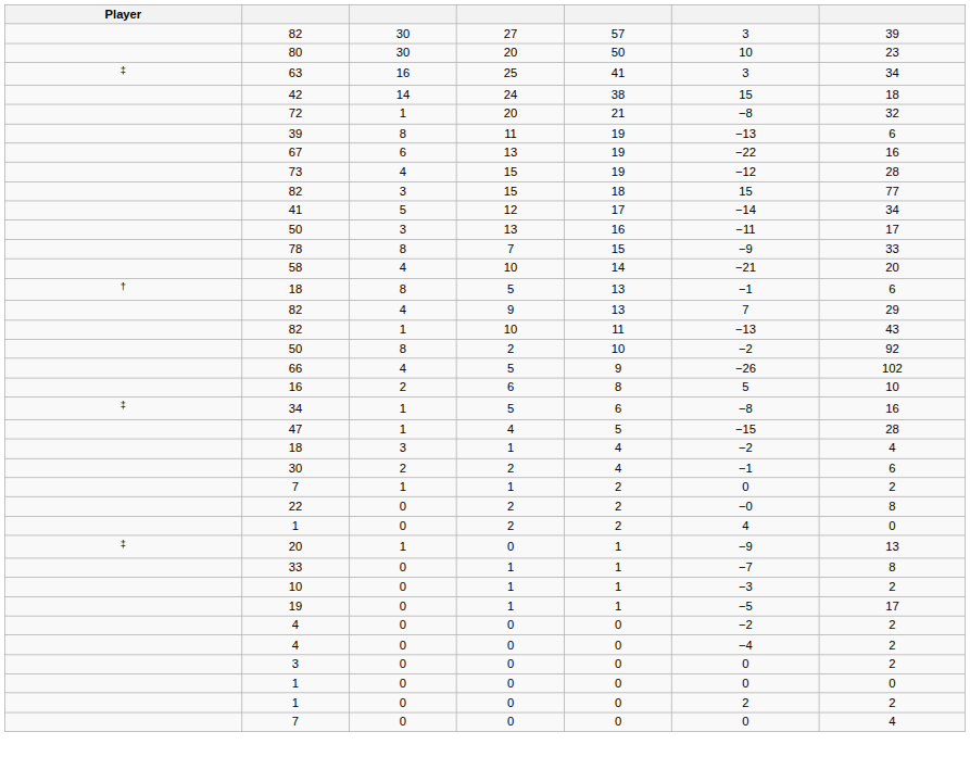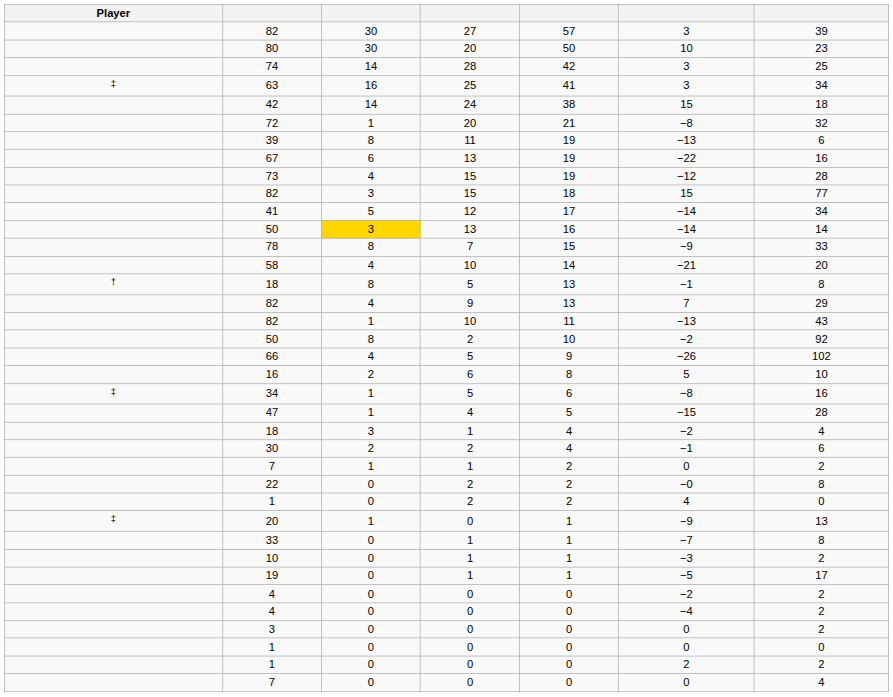+ row: 74 | 14 | 28 | 42 | 3 | 25
50 / 13 | column 3: no background -> gold background
50 / 13 | column 6: −11 -> −14
50 / 13 | column 7: 17 -> 14
18 / 5 | column 7: 6 -> 8
